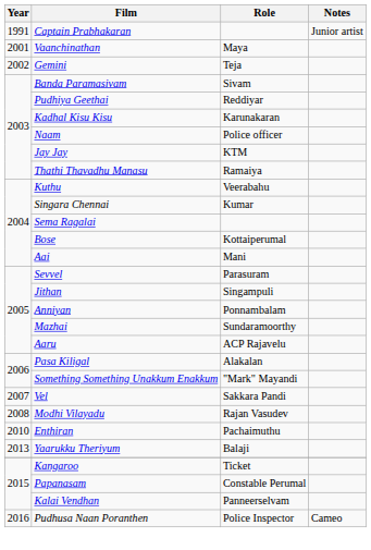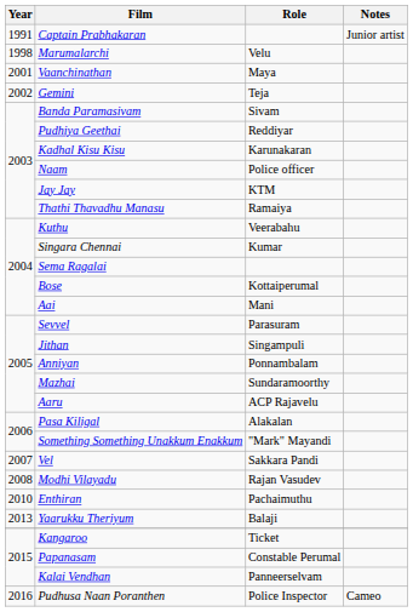+ row: 1998 | Marumalarchi | Velu
